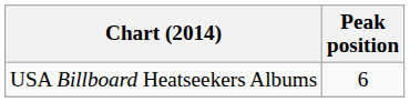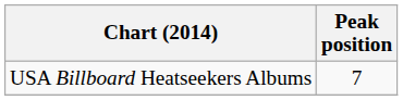USA Billboard Heatseekers Albums | Peak position: 6 -> 7
